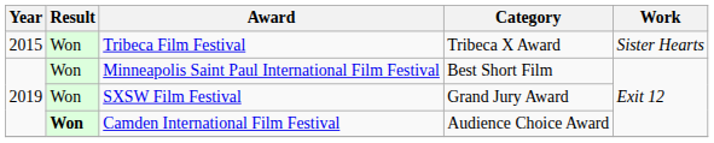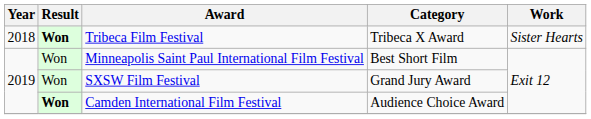Tribeca Film Festival | Year: 2015 -> 2018
Tribeca Film Festival | Result: normal -> bold
